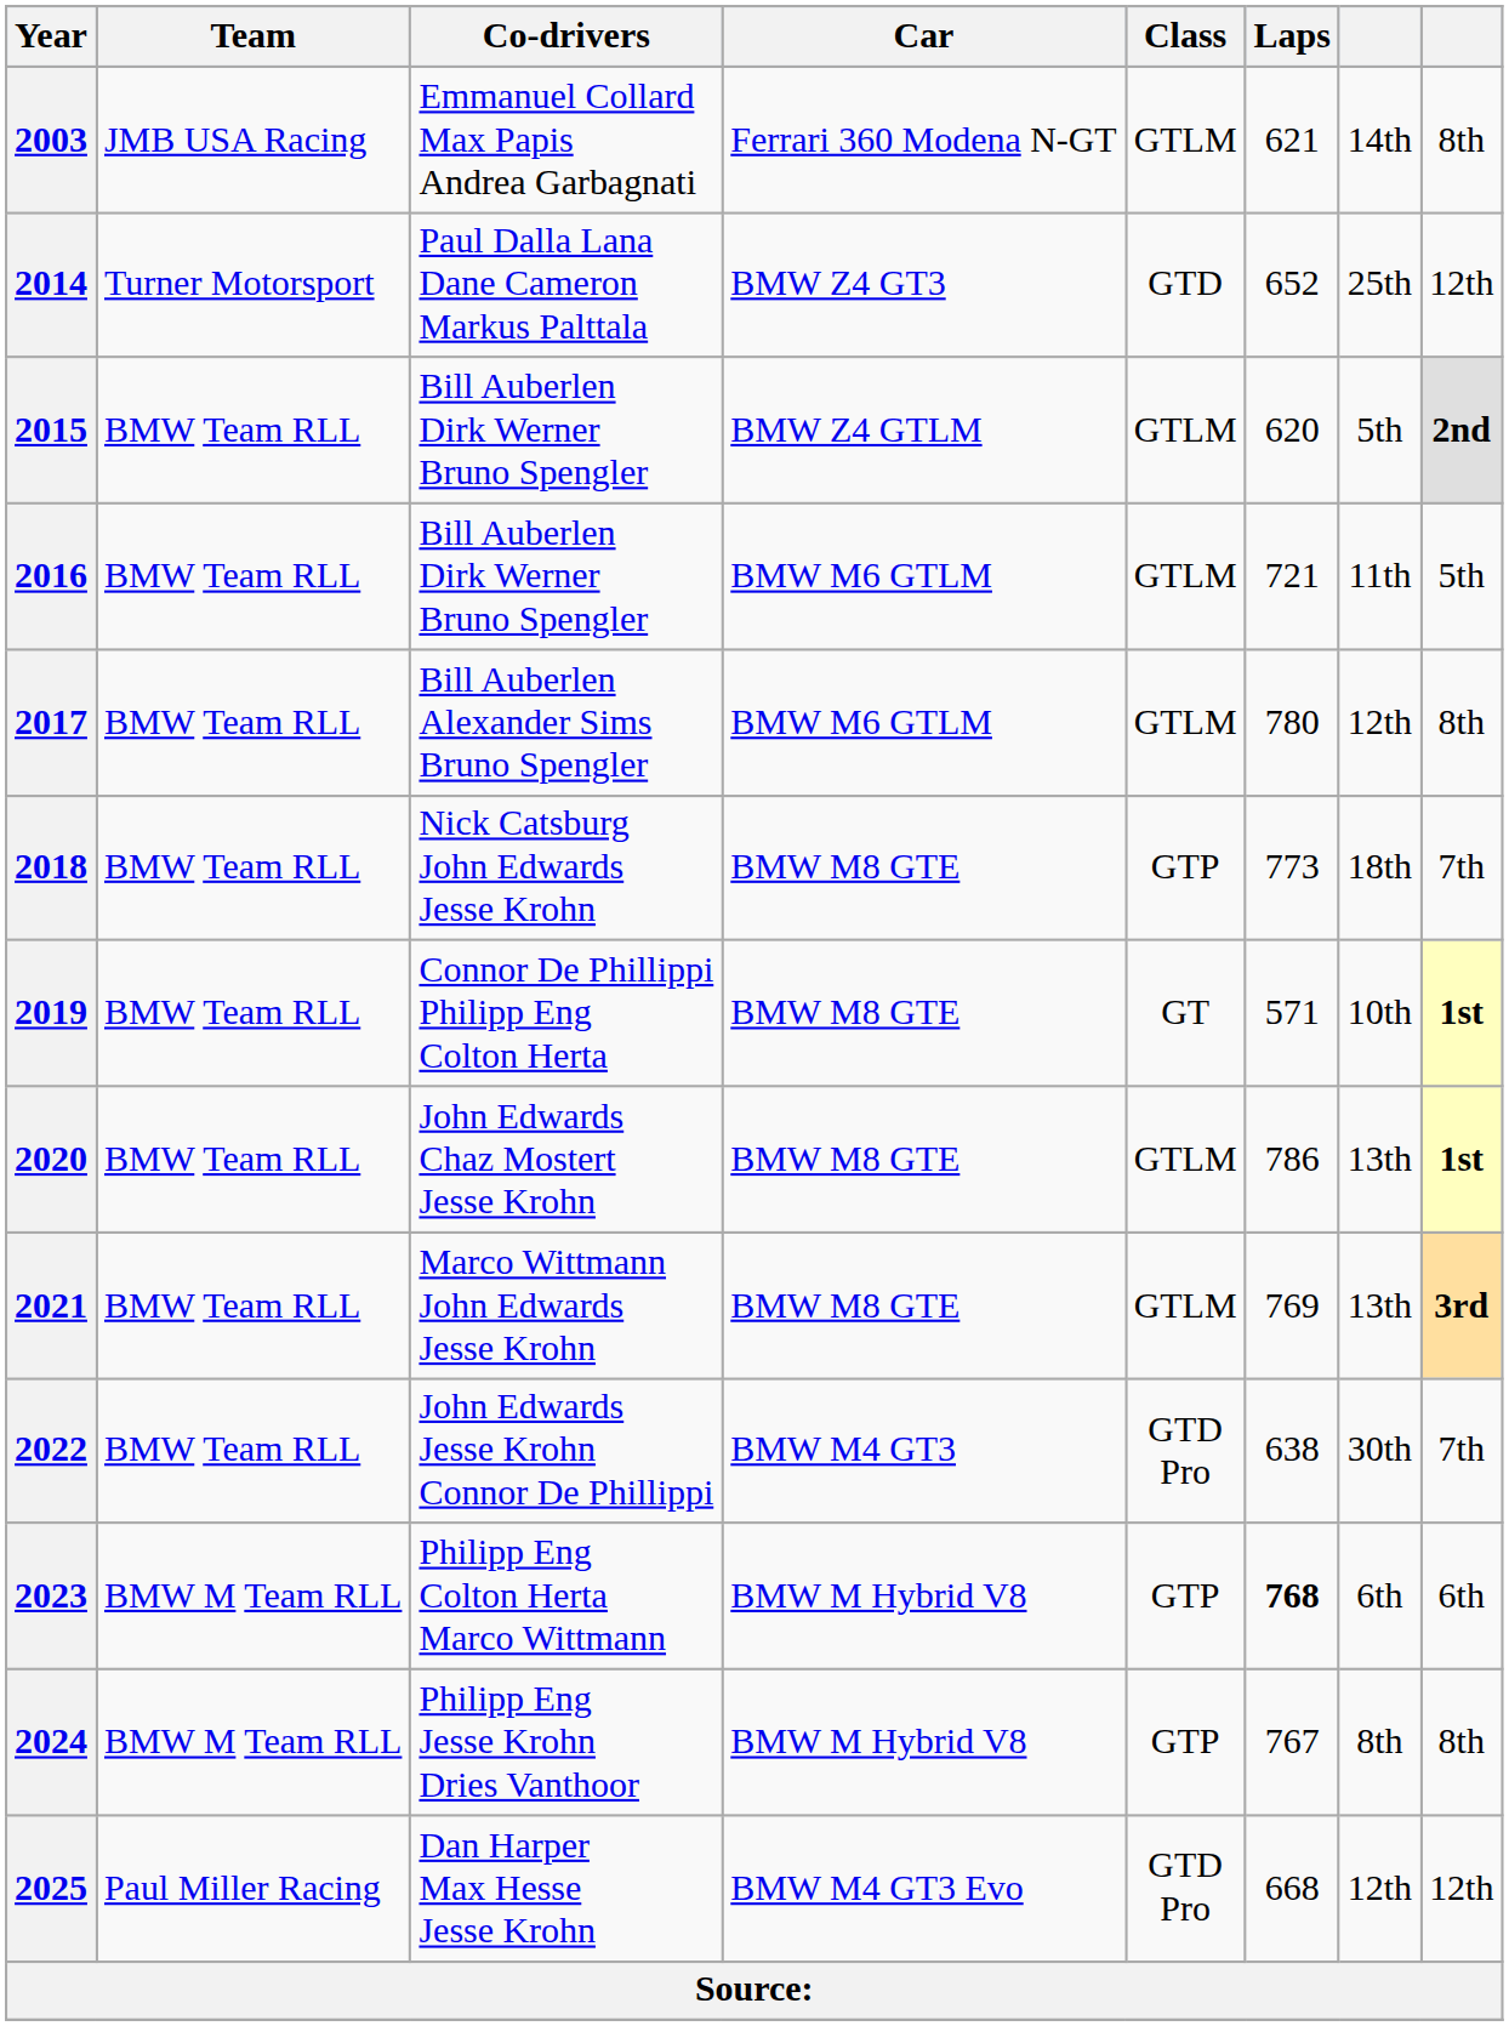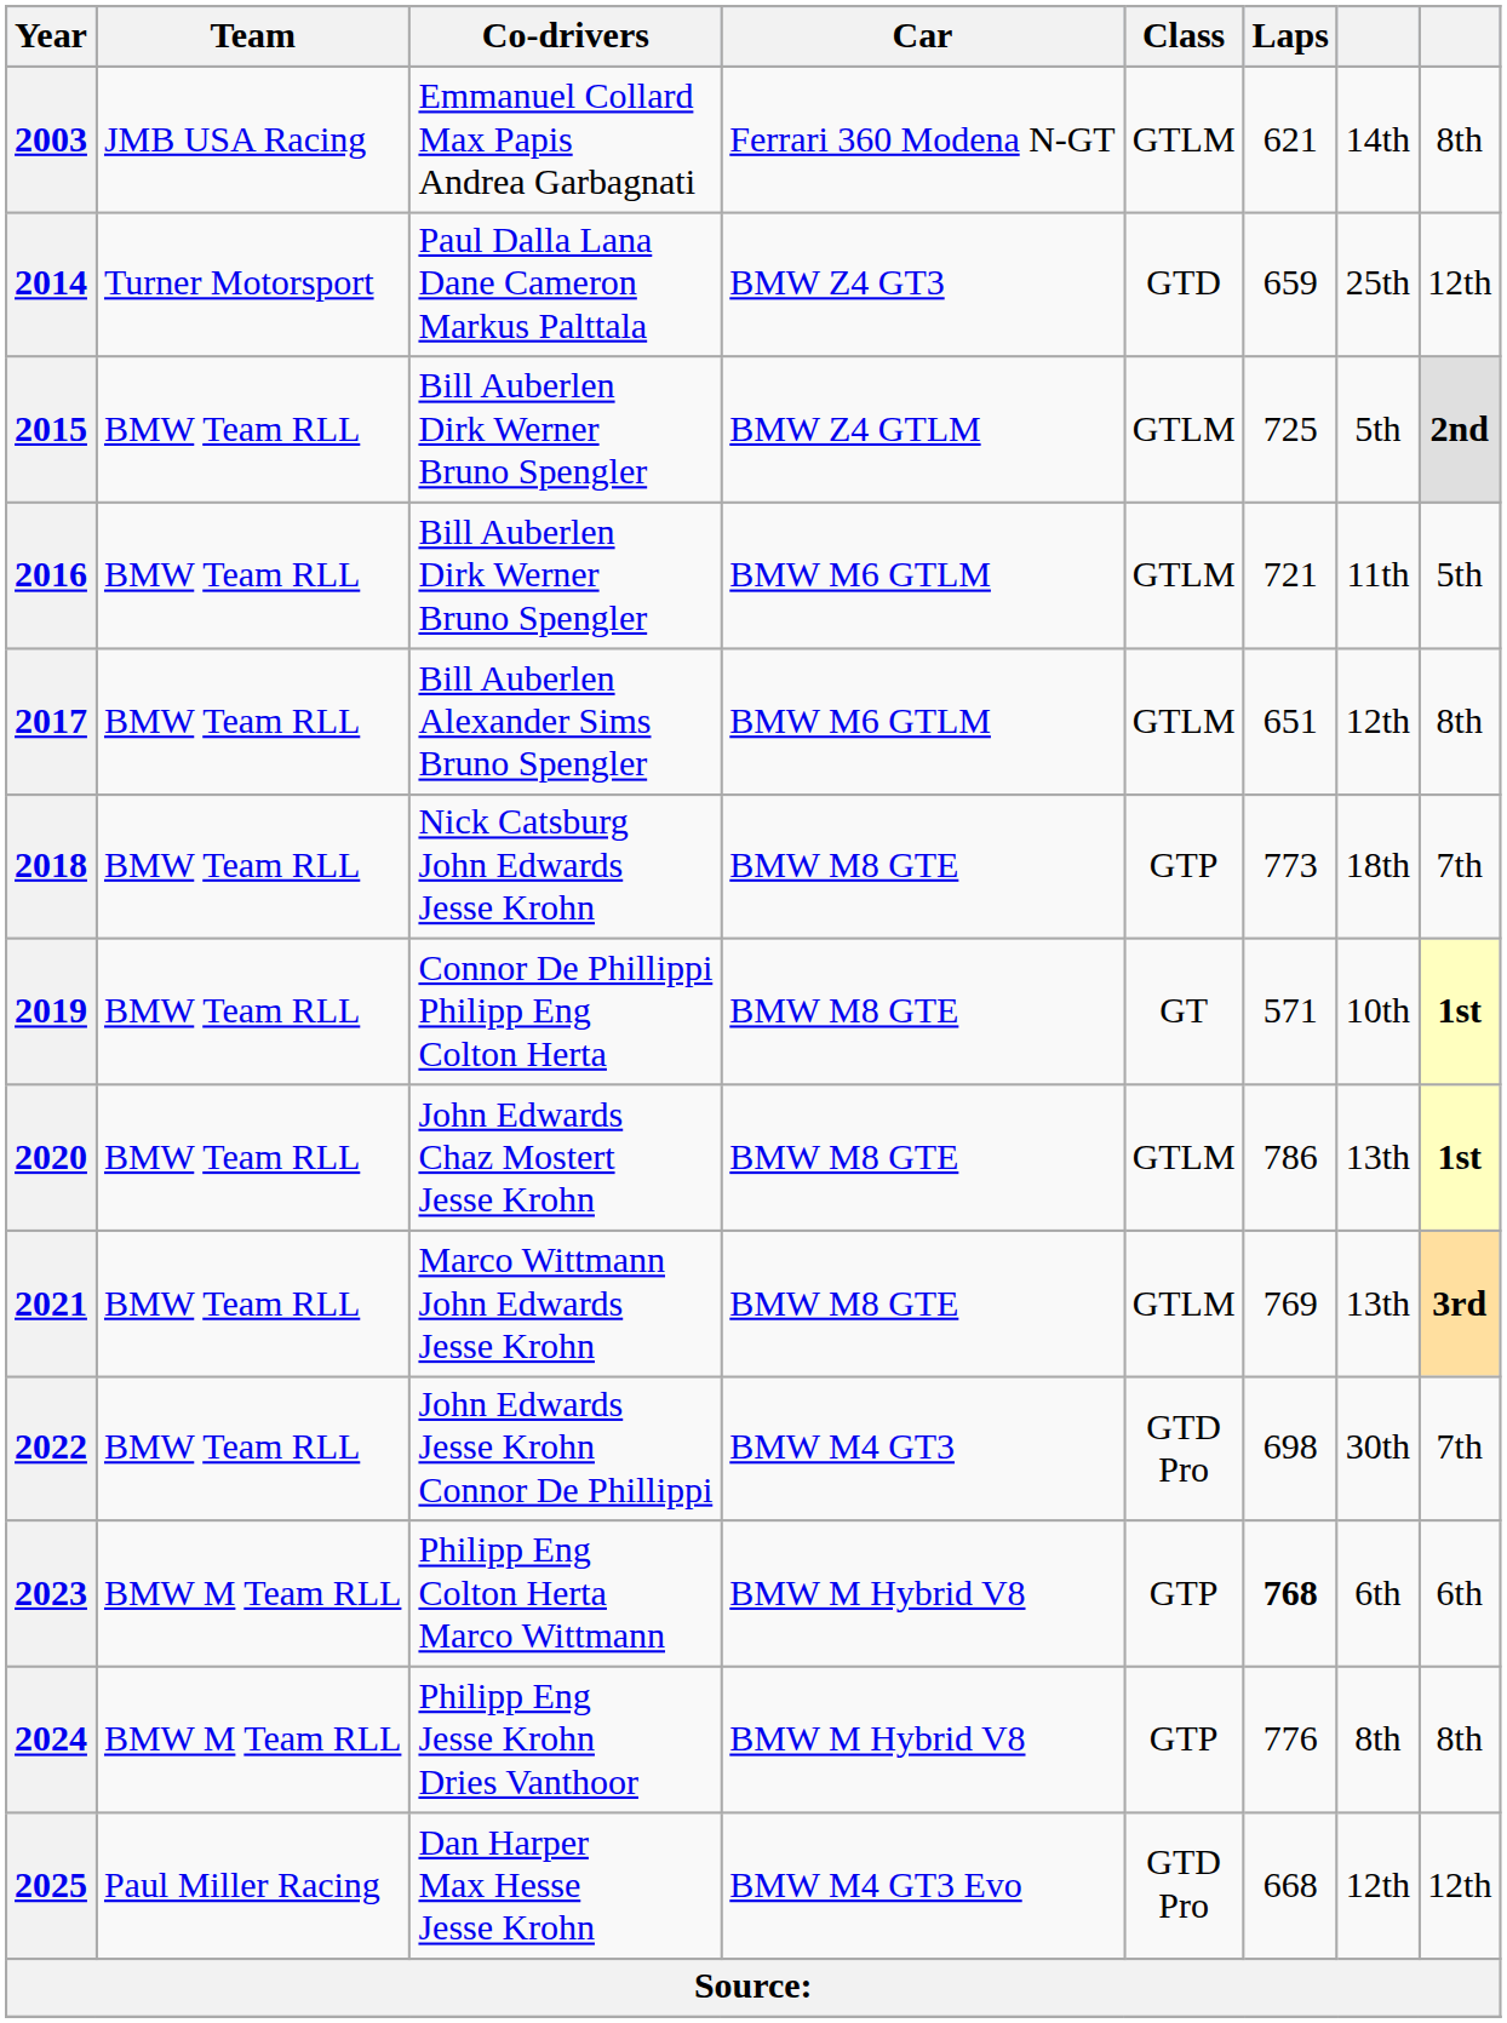2014 | Laps: 652 -> 659
2015 | Laps: 620 -> 725
2017 | Laps: 780 -> 651
2022 | Laps: 638 -> 698
2024 | Laps: 767 -> 776
